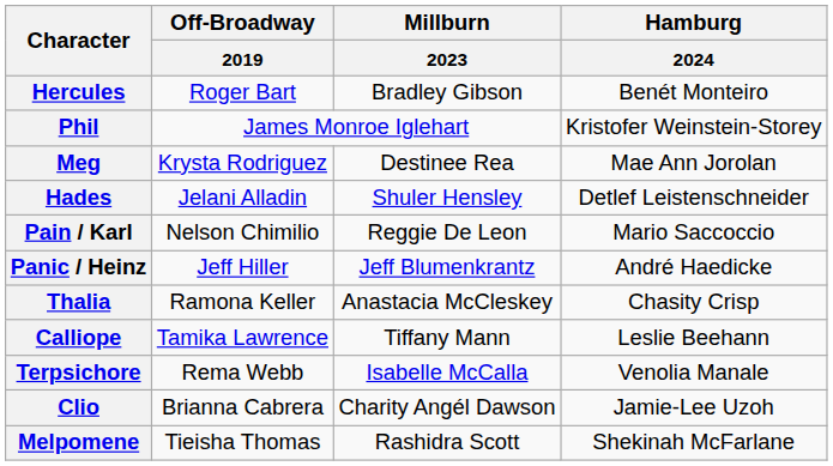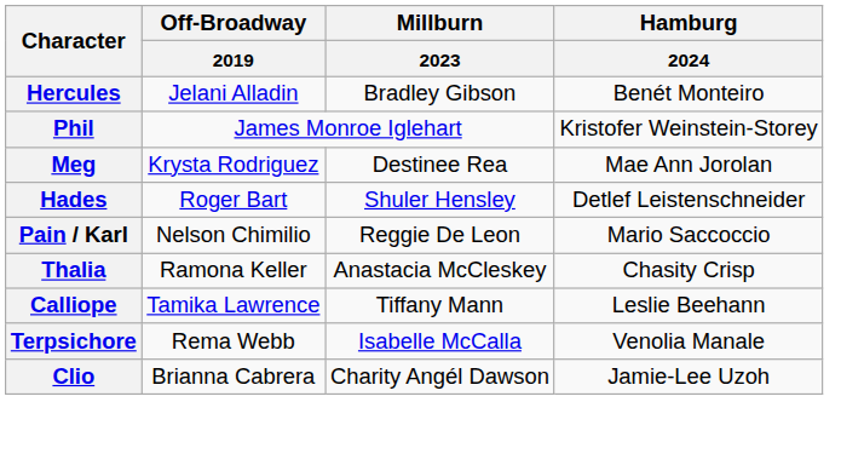Hercules | Off-Broadway / 2019: Roger Bart -> Jelani Alladin
Hades | Off-Broadway / 2019: Jelani Alladin -> Roger Bart
- row: Panic / Heinz | Jeff Hiller | Jeff Blumenkrantz | André Haedicke
- row: Melpomene | Tieisha Thomas | Rashidra Scott | Shekinah McFarlane
